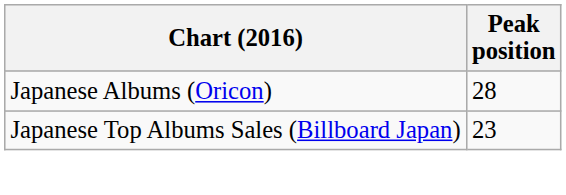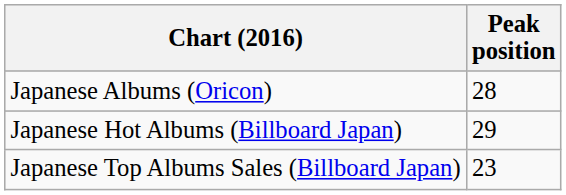+ row: Japanese Hot Albums (Billboard Japan) | 29
